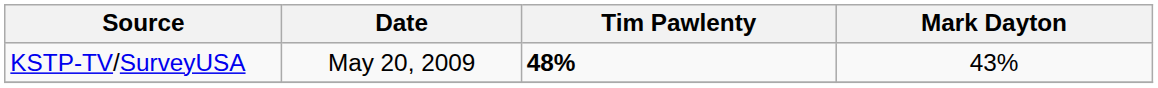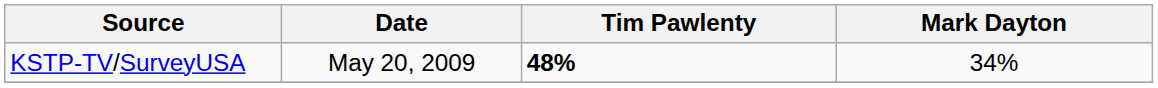KSTP-TV/SurveyUSA | Mark Dayton: 43% -> 34%
